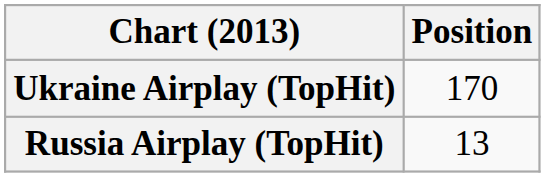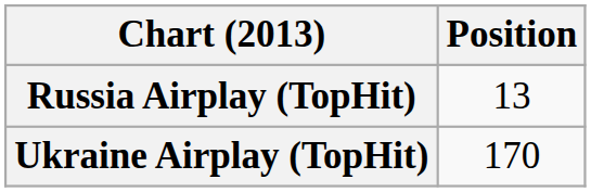rows swapped: Russia Airplay (TopHit) <-> Ukraine Airplay (TopHit)
